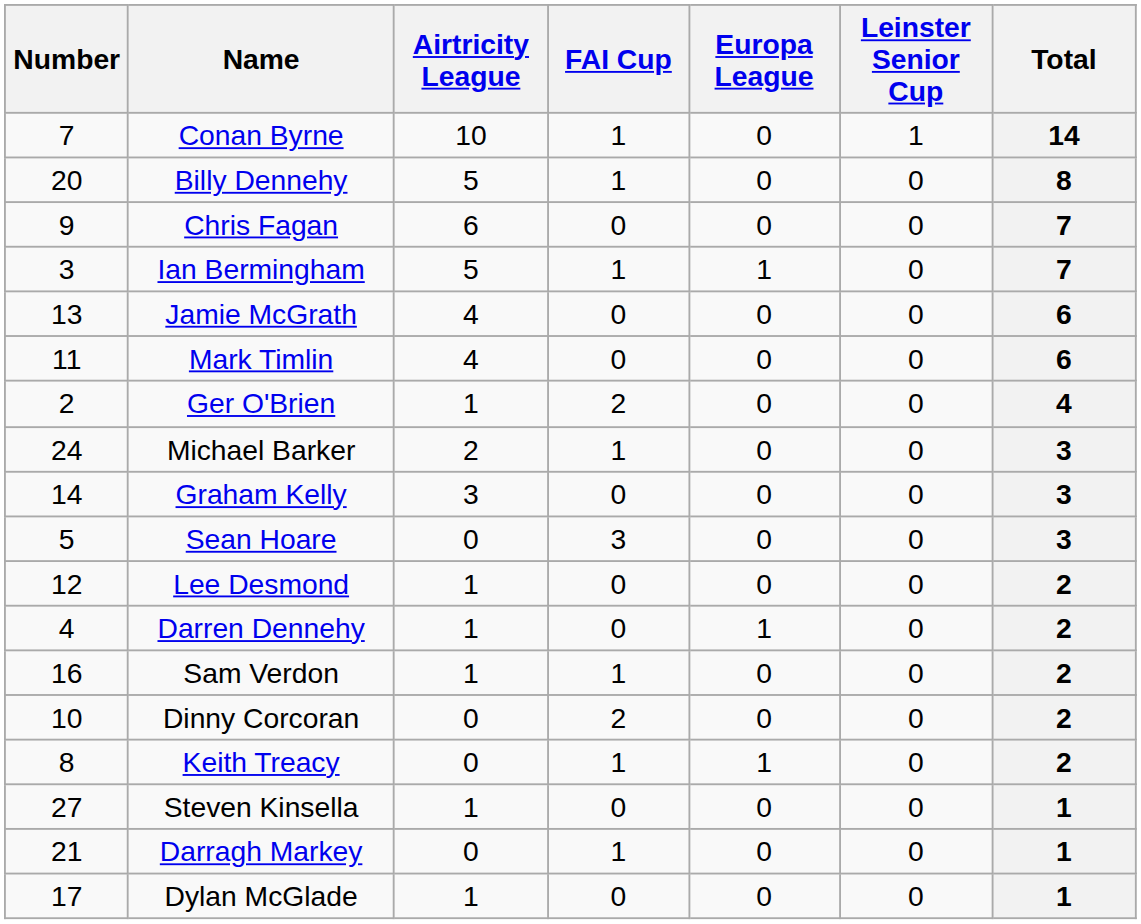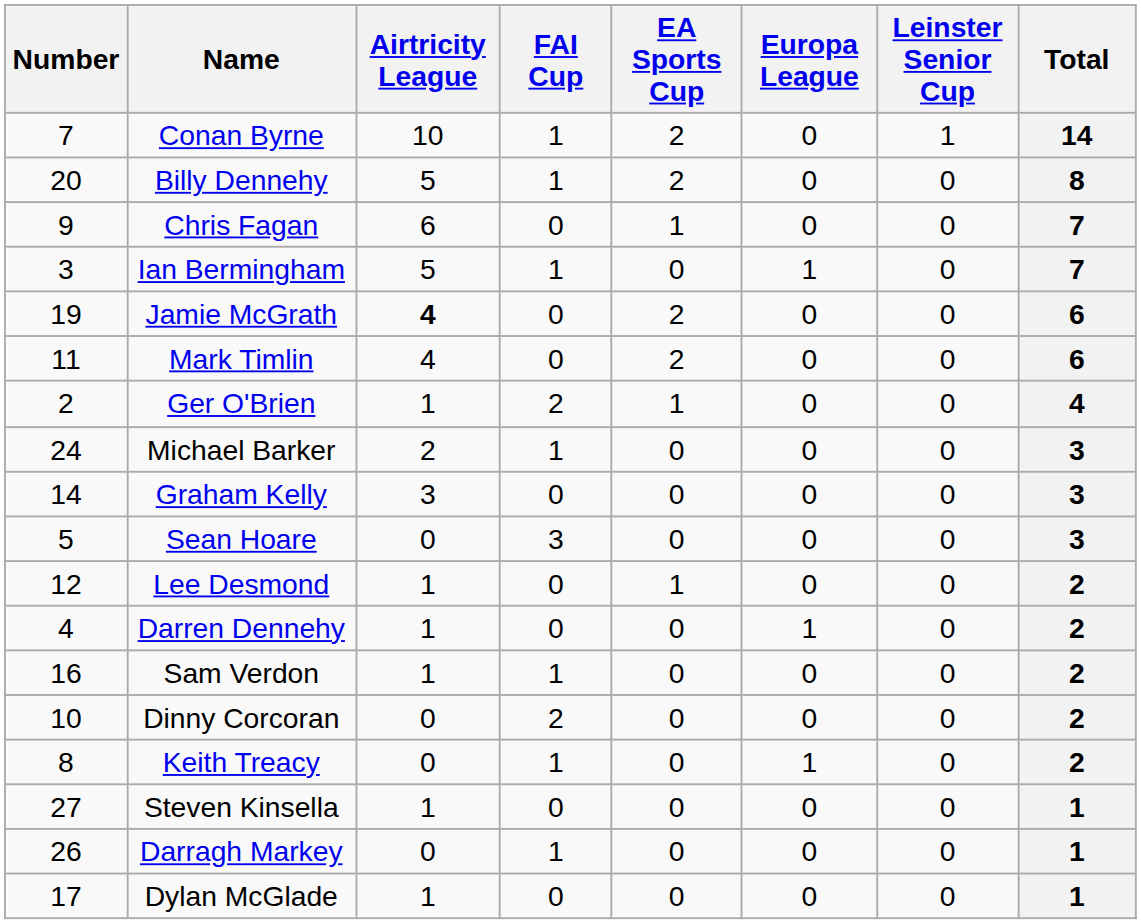+ column: EA Sports Cup | 2 | 2 | 1 | 0 | 2 | 2 | 1 | 0 | 0 | 0 | 1 | 0 | 0 | 0 | 0 | 0 | 0 | 0
Jamie McGrath | Number: 13 -> 19
Jamie McGrath | Airtricity League: normal -> bold
Darragh Markey | Number: 21 -> 26
